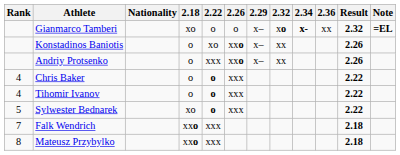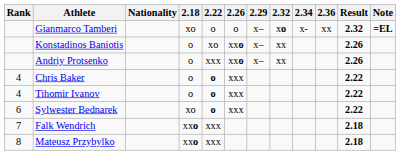Gianmarco Tamberi | 2.34: bold -> normal
Sylwester Bednarek | Rank: 5 -> 6
